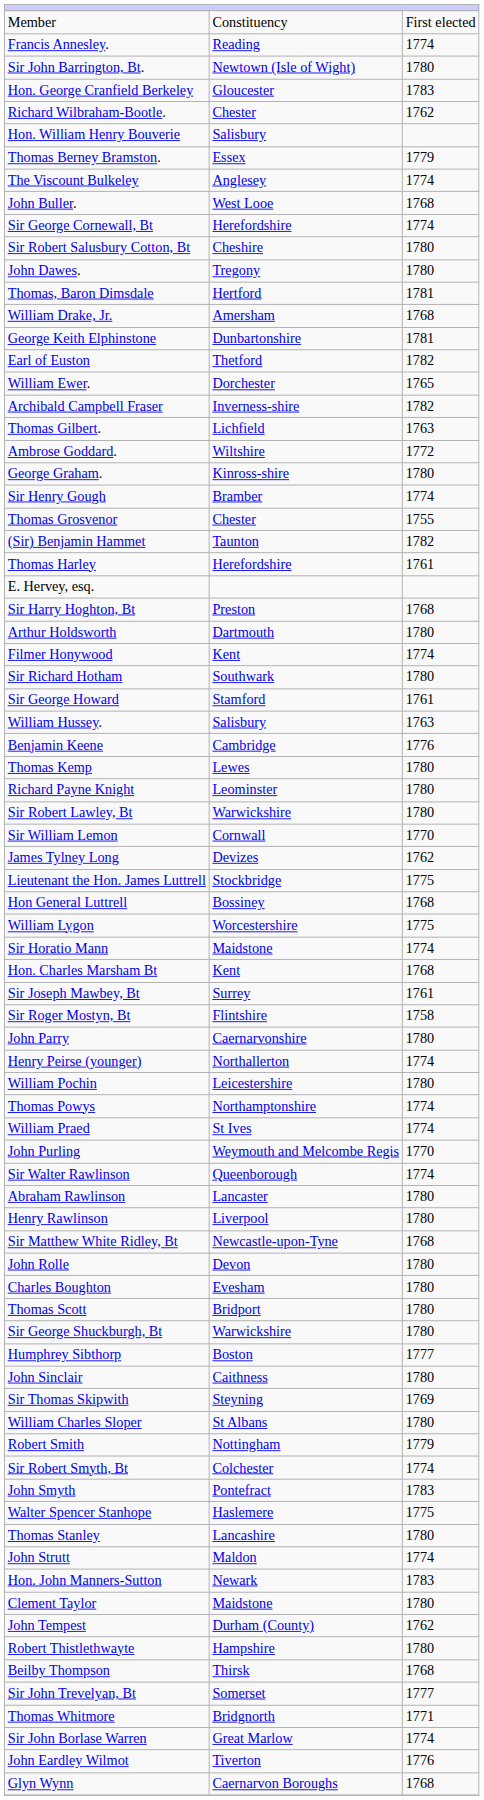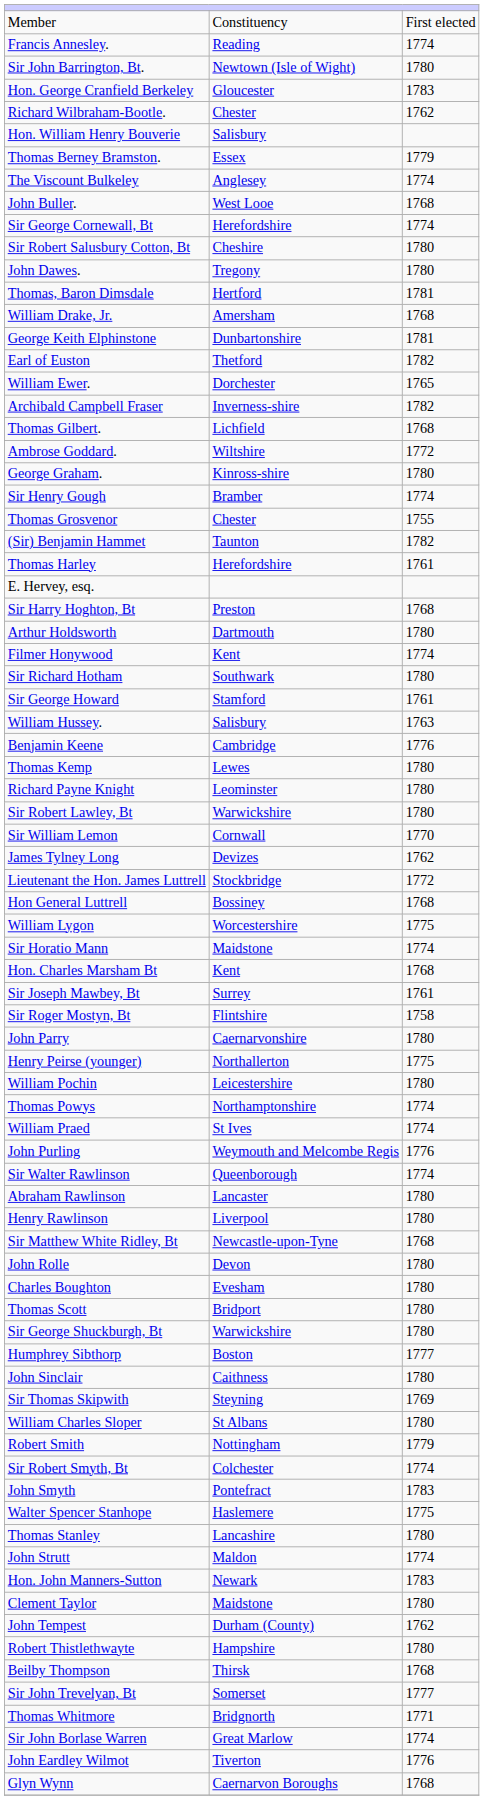Thomas Gilbert. | column 3: 1763 -> 1768
Lieutenant the Hon. James Luttrell | column 3: 1775 -> 1772
Henry Peirse (younger) | column 3: 1774 -> 1775
John Purling | column 3: 1770 -> 1776
